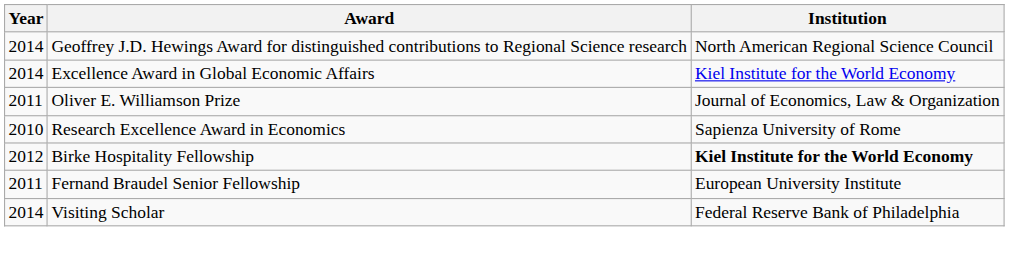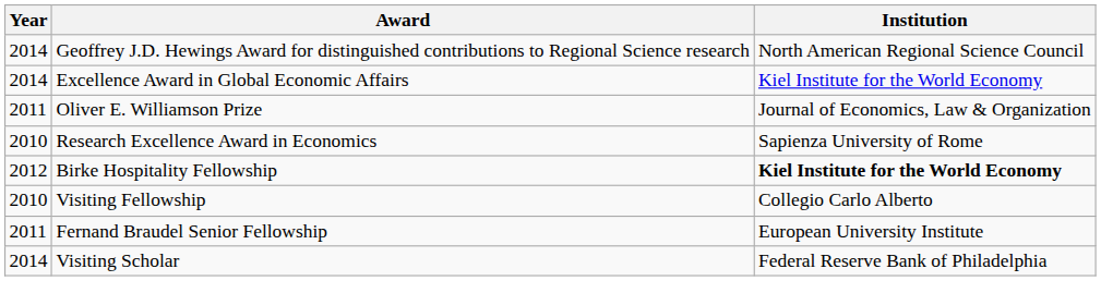+ row: 2010 | Visiting Fellowship | Collegio Carlo Alberto
